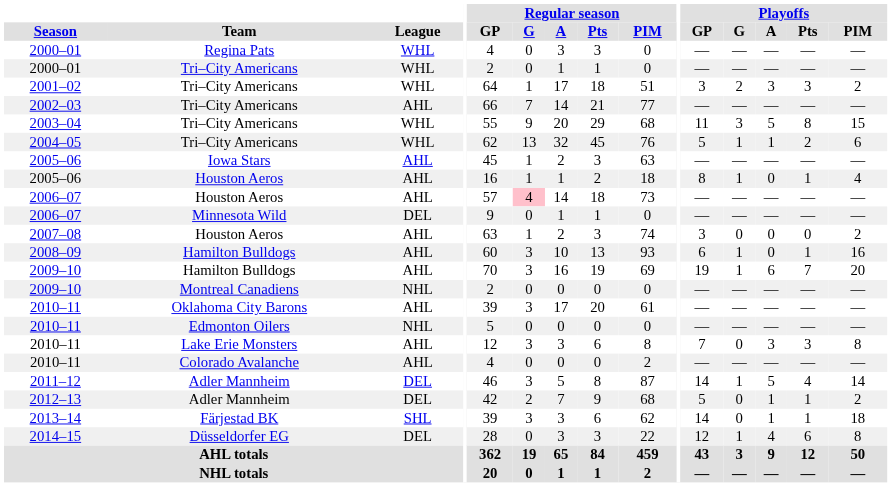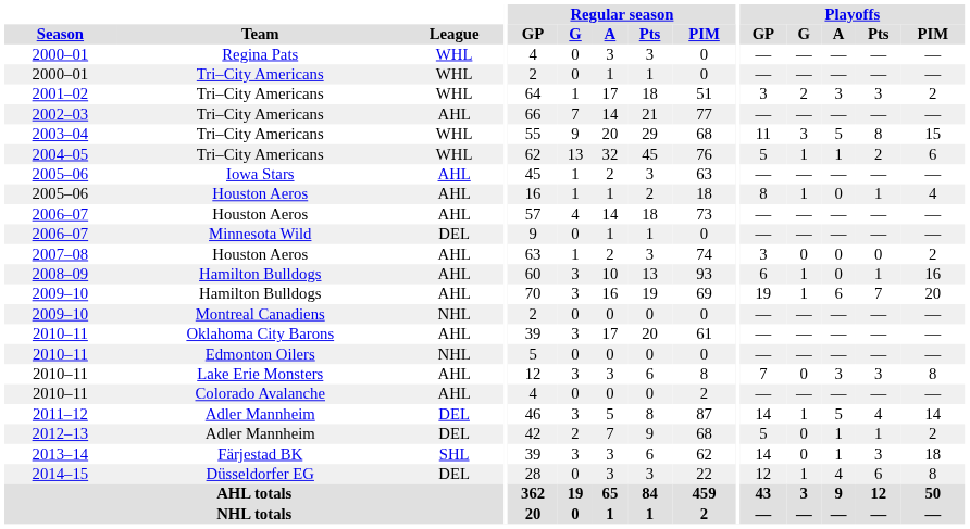2006–07 / Houston Aeros | Regular season / G: pink background -> no background
2013–14 | Playoffs / Pts: 1 -> 3
